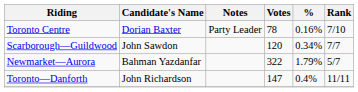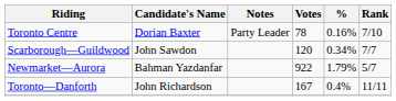Newmarket—Aurora | Votes: 322 -> 922
Toronto—Danforth | Votes: 147 -> 167
